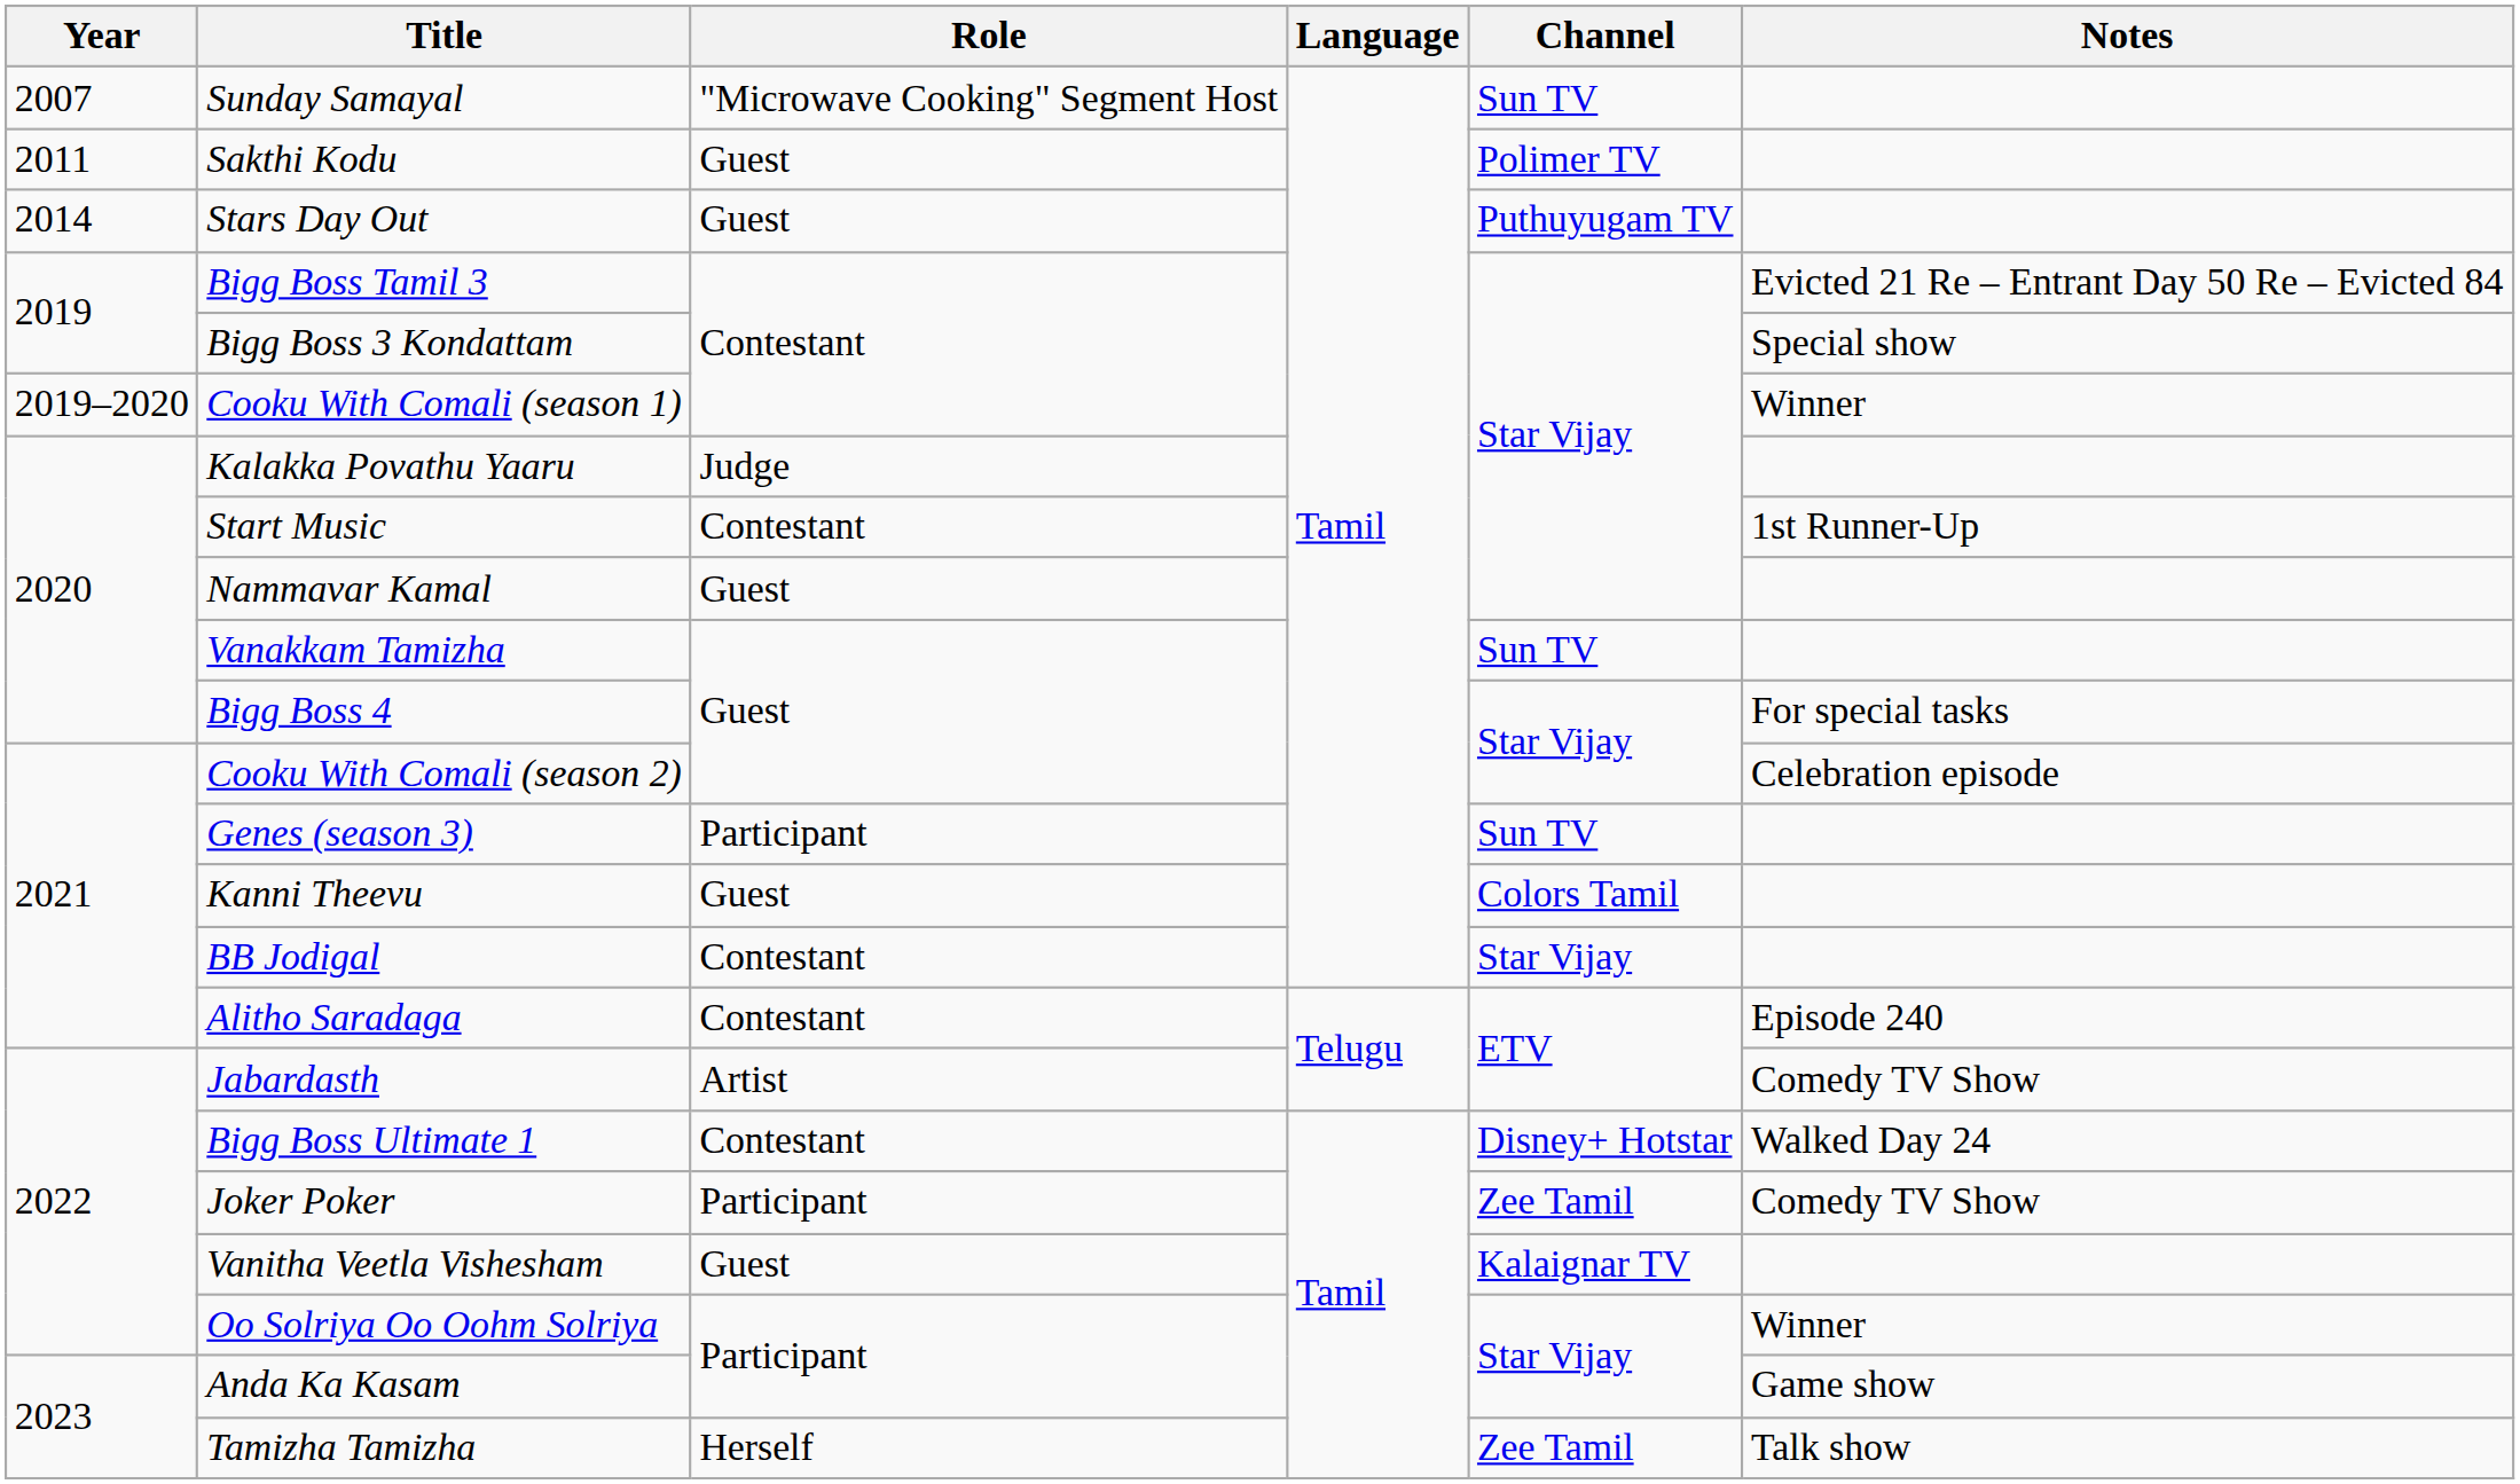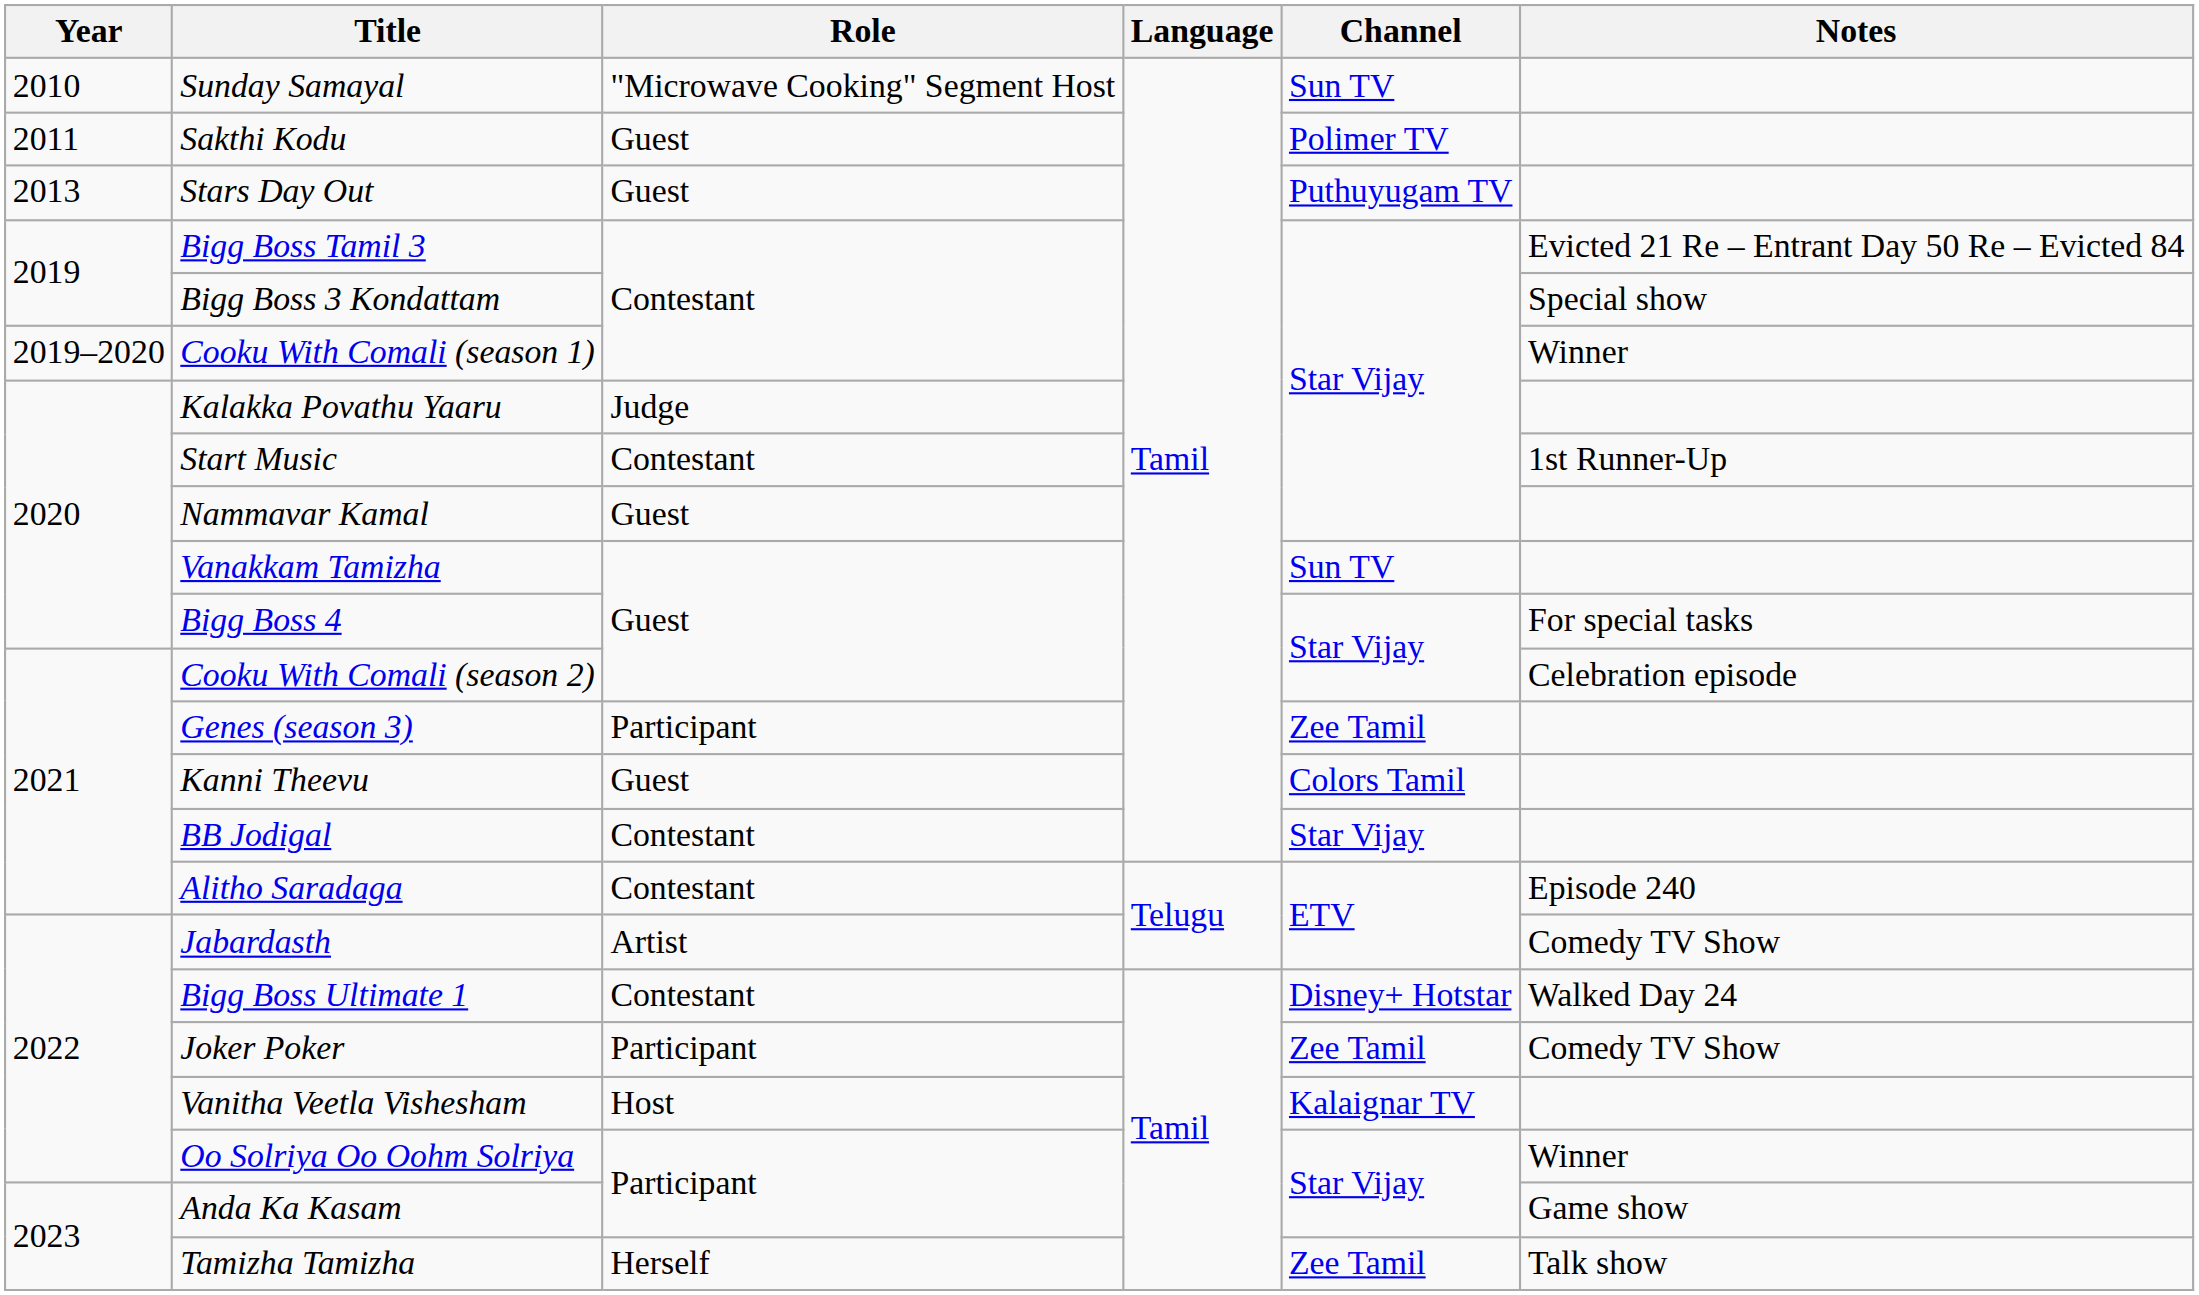Sunday Samayal | Year: 2007 -> 2010
Stars Day Out | Year: 2014 -> 2013
Genes (season 3) | Channel: Sun TV -> Zee Tamil
Vanitha Veetla Vishesham | Role: Guest -> Host
